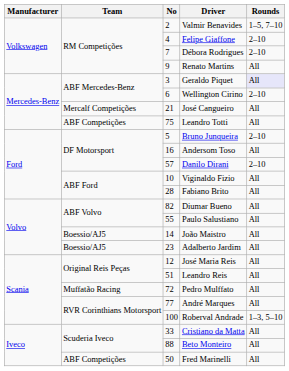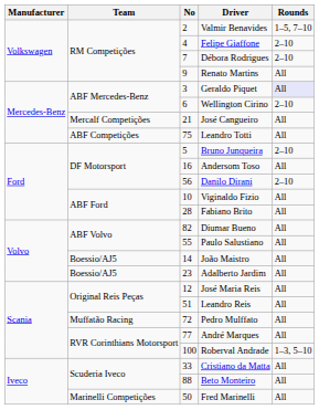Danilo Dirani | No: 57 -> 56
Fred Marinelli | Team: ABF Competições -> Marinelli Competições
